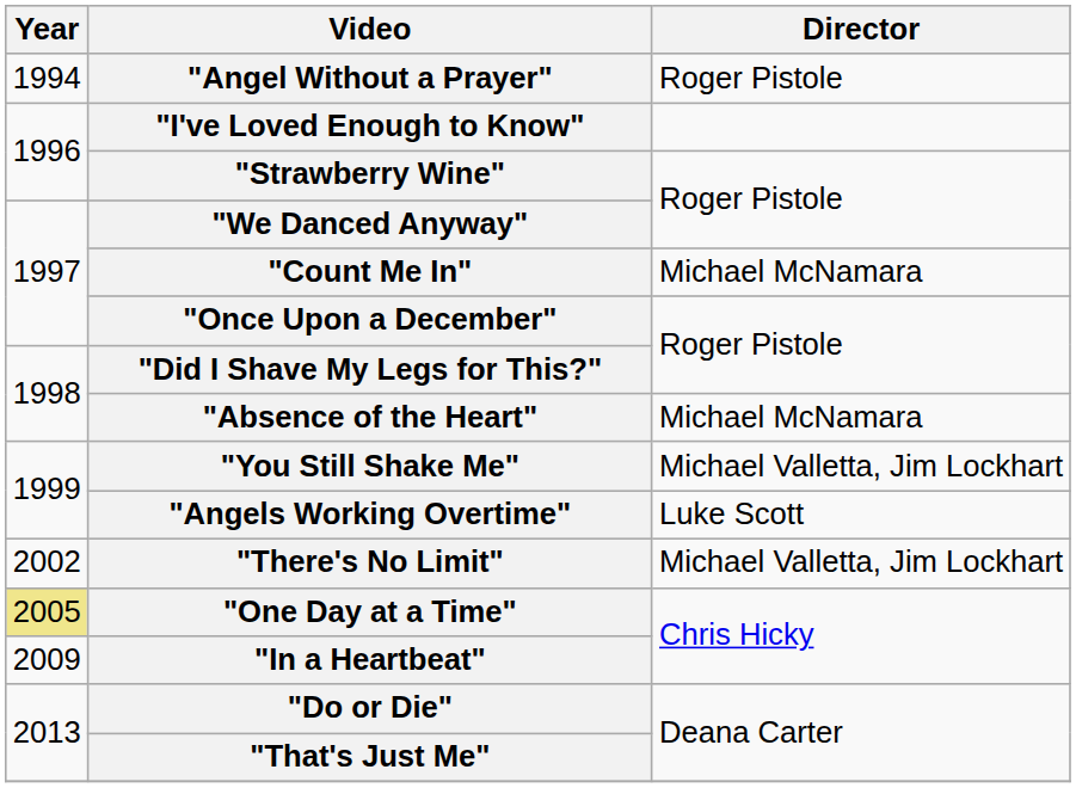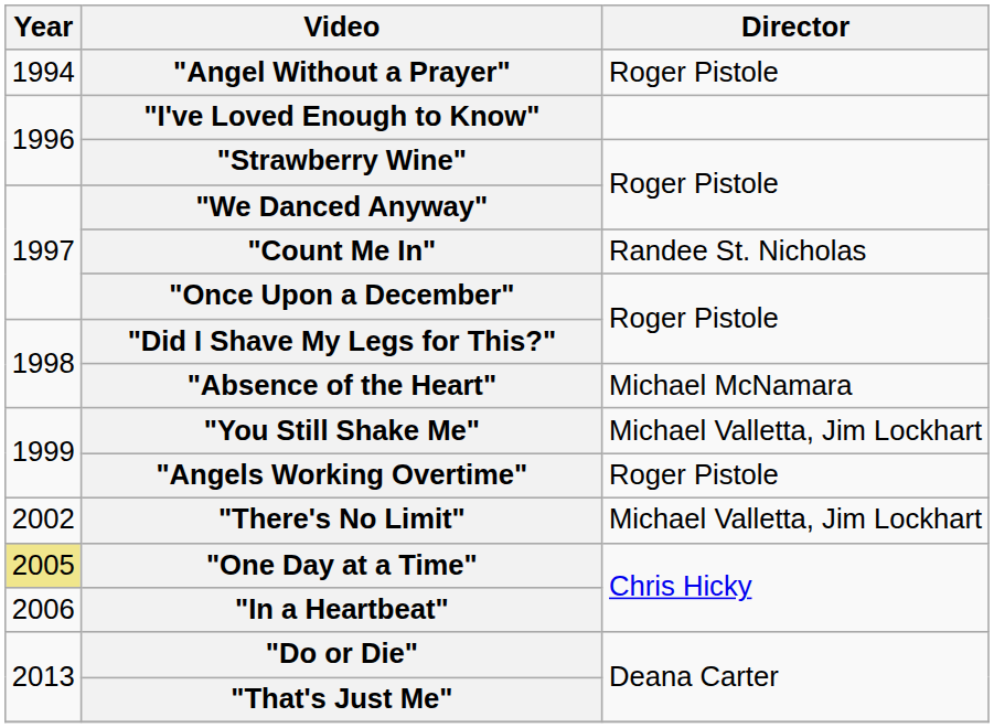"Count Me In" | Director: Michael McNamara -> Randee St. Nicholas
"Angels Working Overtime" | Director: Luke Scott -> Roger Pistole
"In a Heartbeat" | Year: 2009 -> 2006
